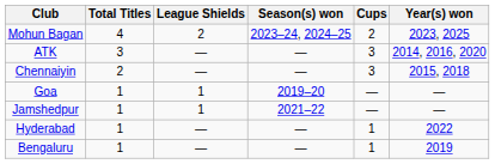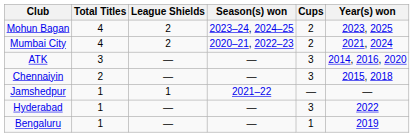+ row: Mumbai City | 4 | 2 | 2020–21, 2022–23 | 2 | 2021, 2024
- row: Goa | 1 | 1 | 2019–20 | — | —
Hyderabad | Cups: 1 -> 3
